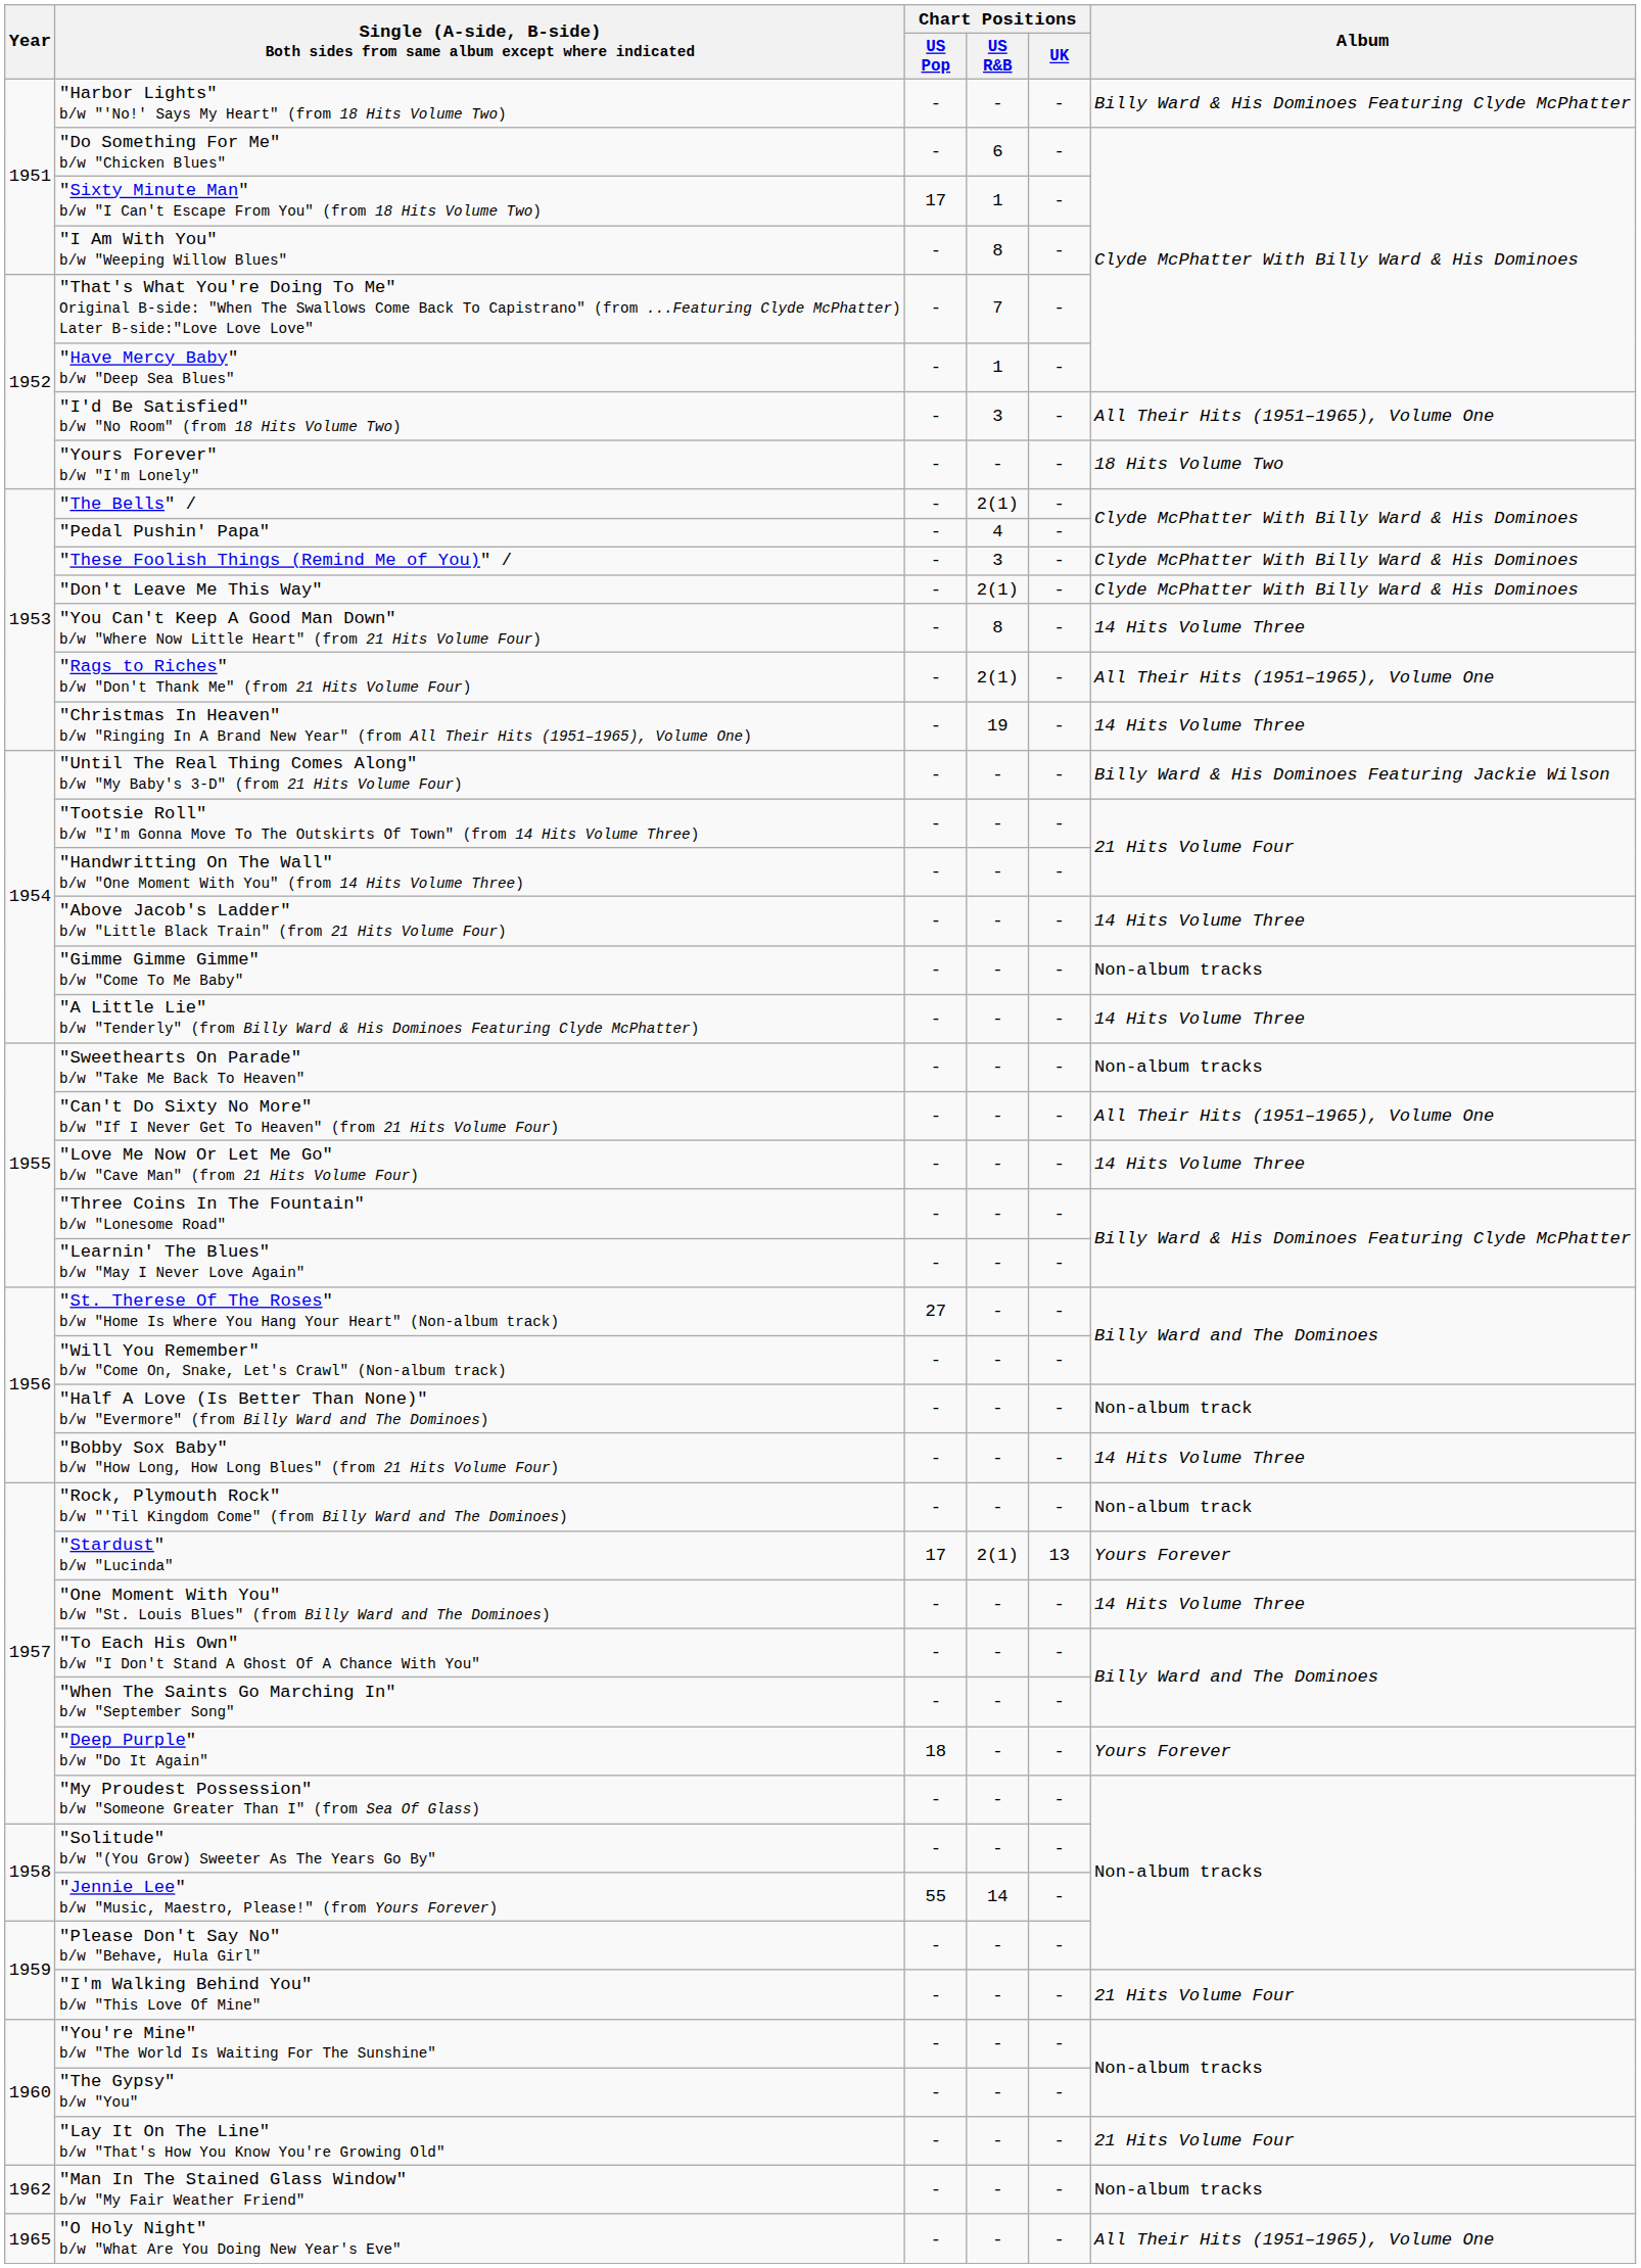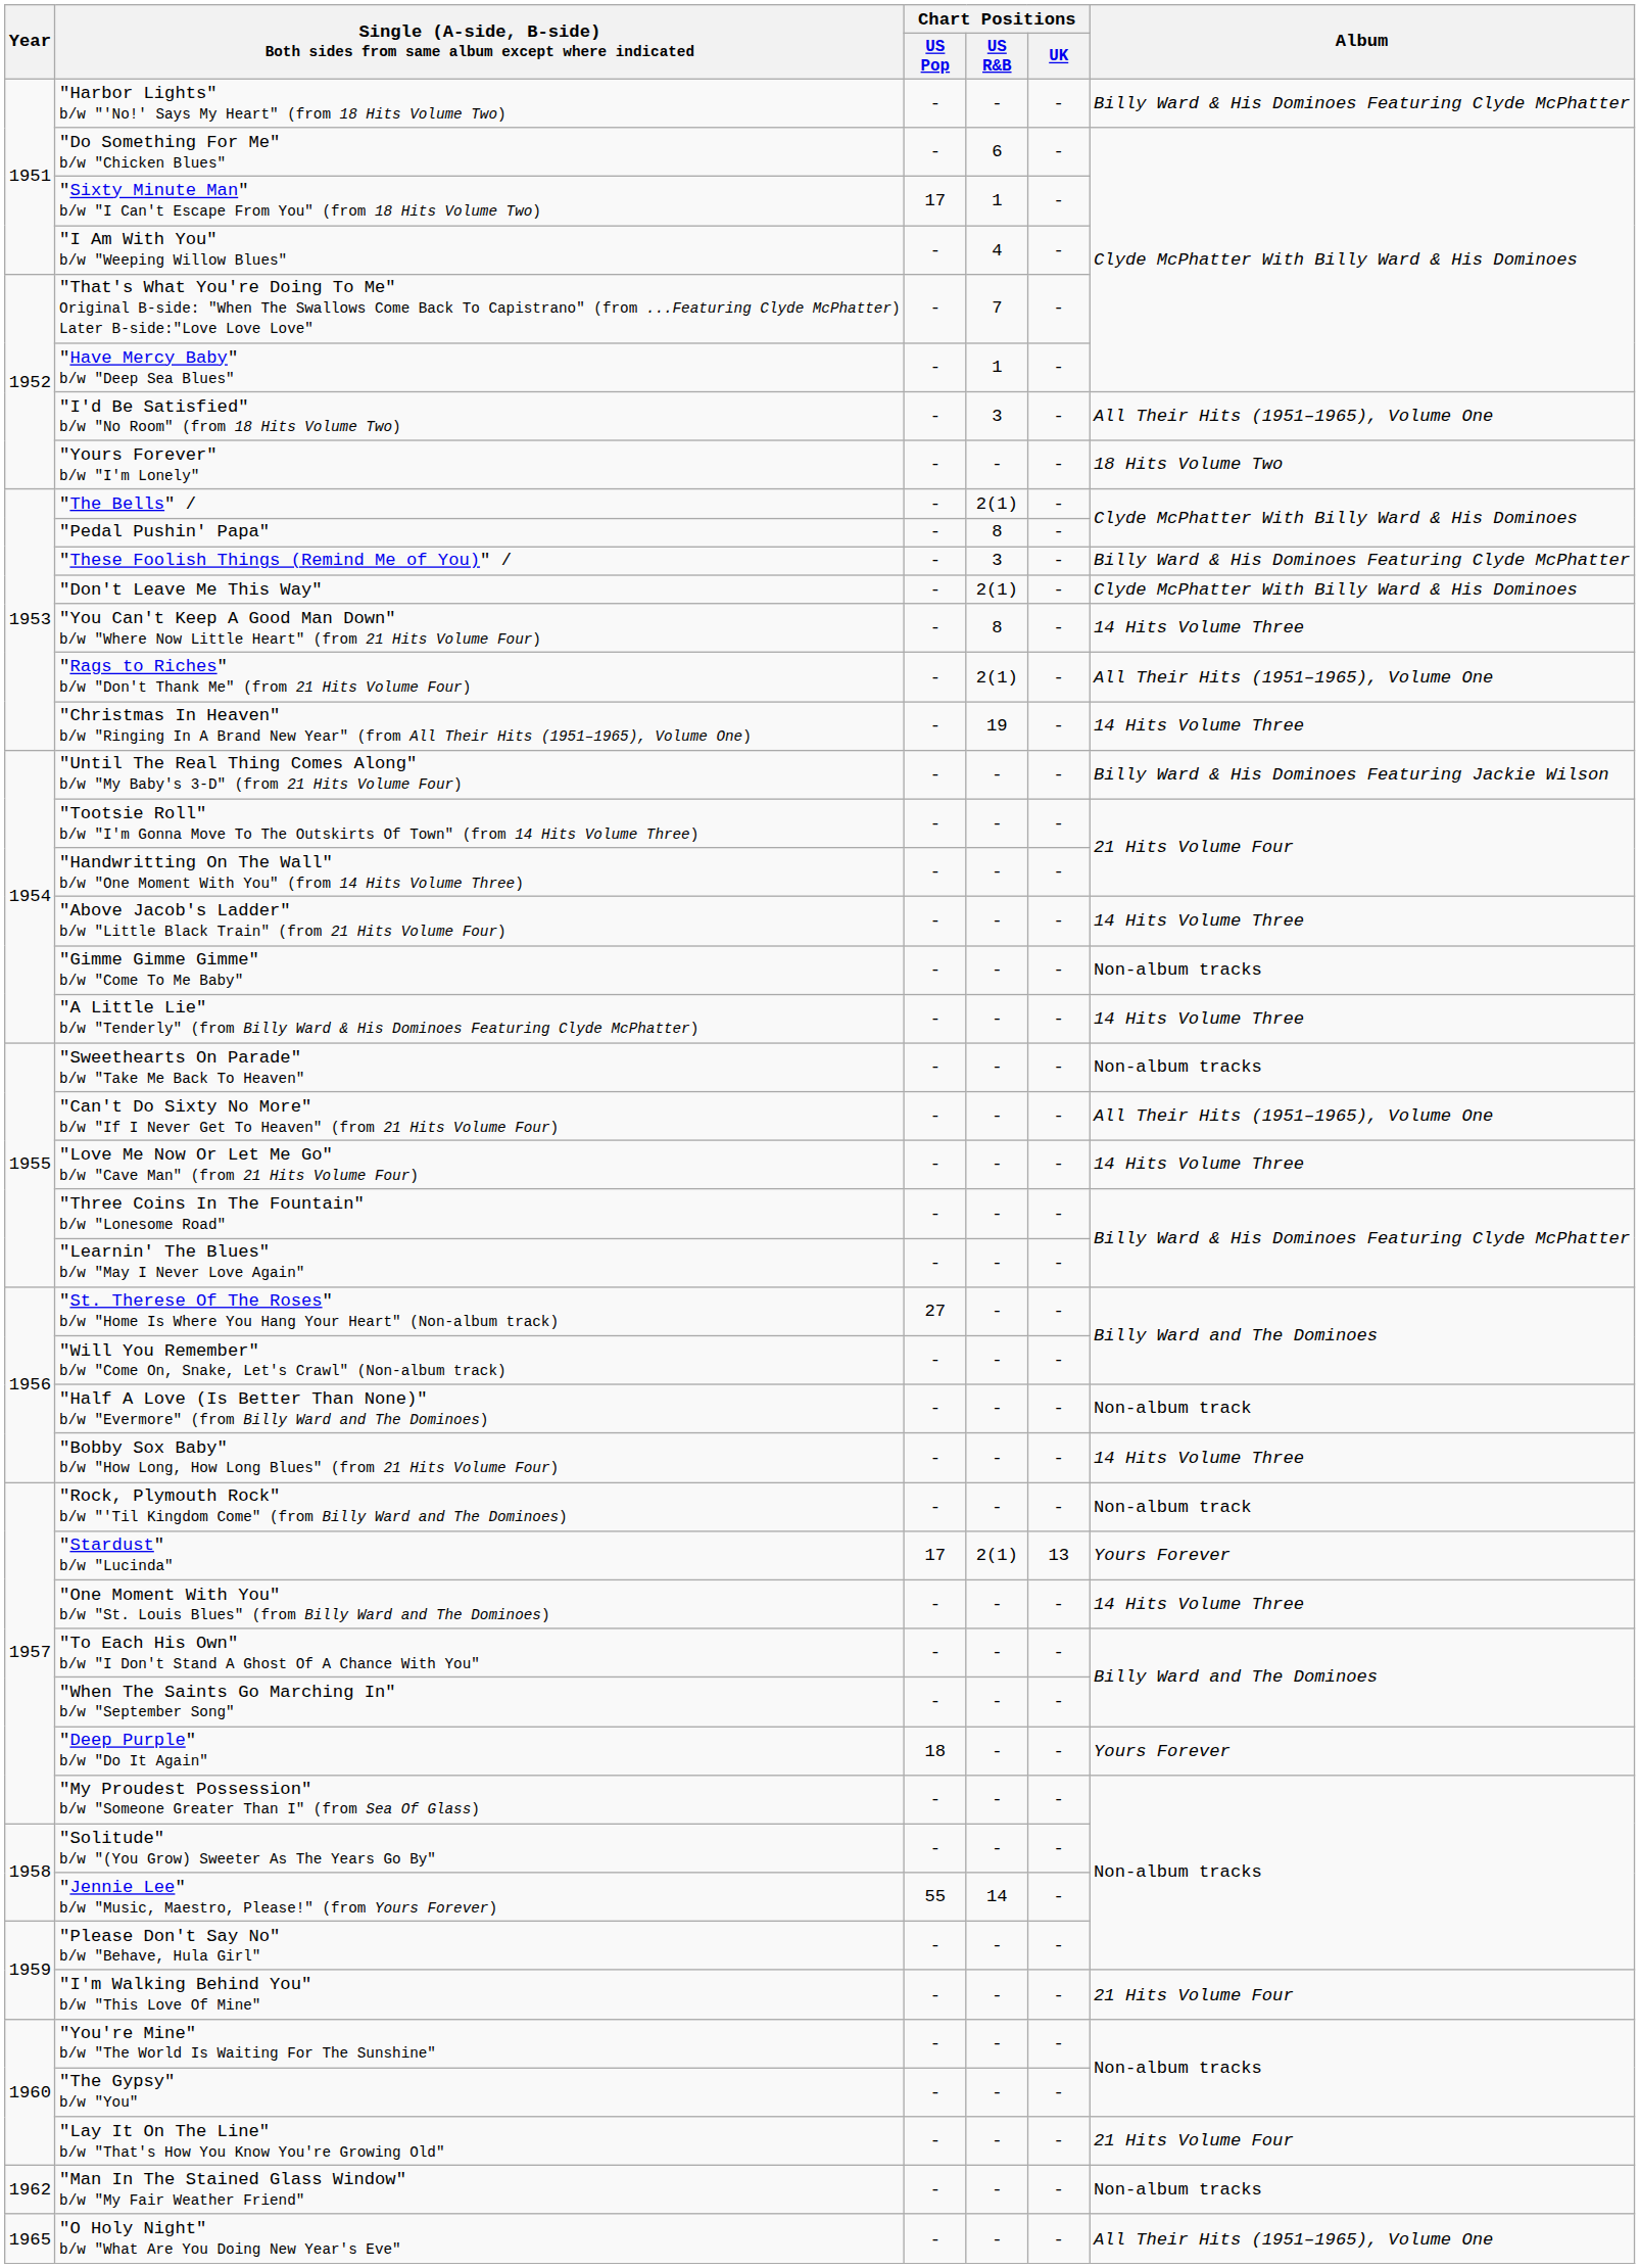"I Am With You" b/w "Weeping Willow Blues" | Chart Positions / US R&B: 8 -> 4
"Pedal Pushin' Papa" | Chart Positions / US R&B: 4 -> 8
"These Foolish Things (Remind Me of You)" / | Album: Clyde McPhatter With Billy Ward & His Dominoes -> Billy Ward & His Dominoes Featuring Clyde McPhatter
